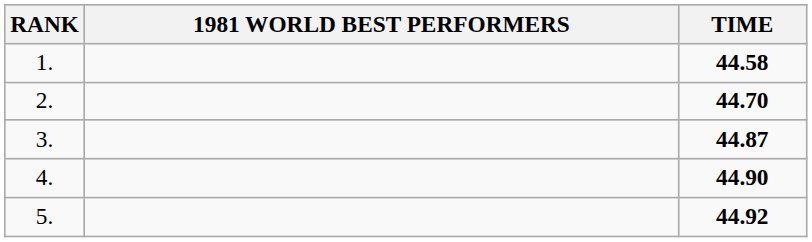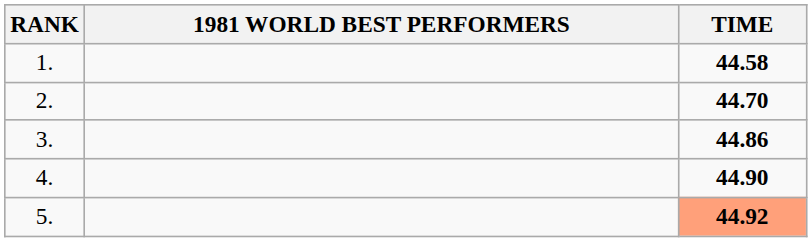3. | TIME: 44.87 -> 44.86
5. | TIME: no background -> lightsalmon background
